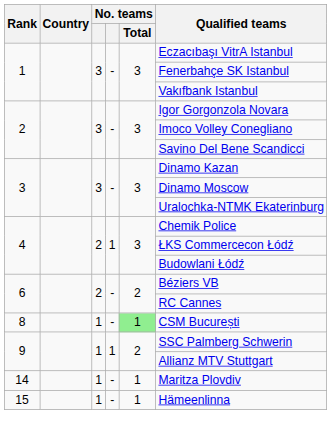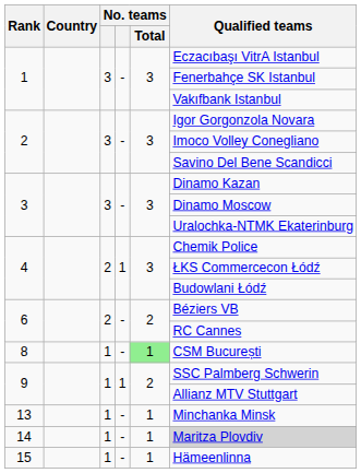+ row: 13 | 1 | - | 1 | Minchanka Minsk
14 | Qualified teams: no background -> lightgrey background
